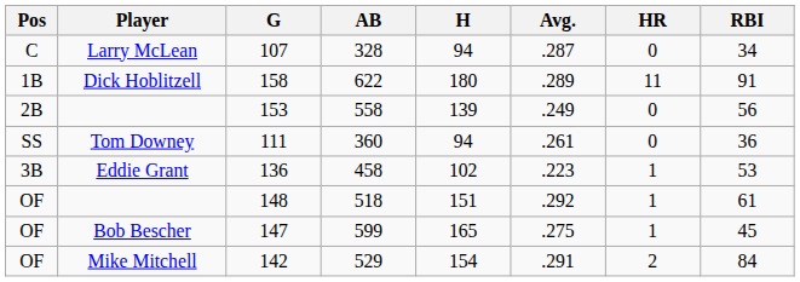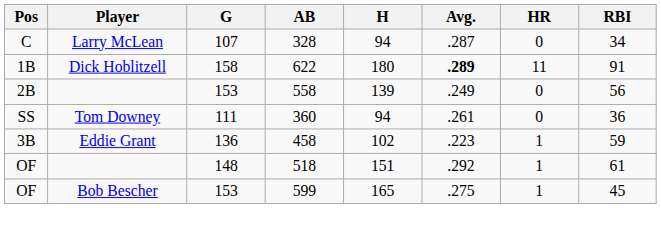622 | Avg.: normal -> bold
458 | RBI: 53 -> 59
599 | G: 147 -> 153
- row: OF | Mike Mitchell | 142 | 529 | 154 | .291 | 2 | 84
